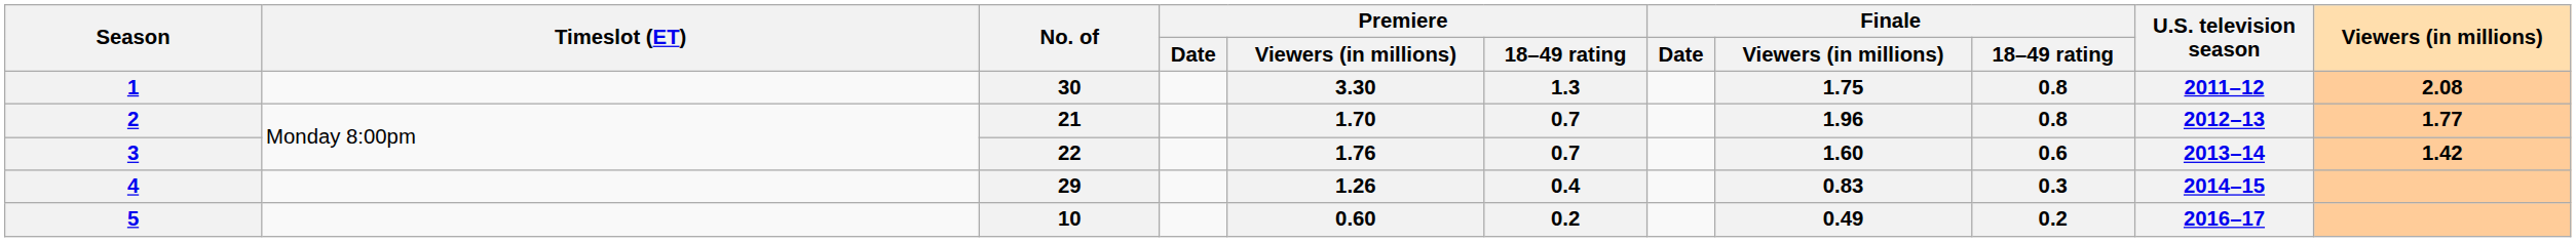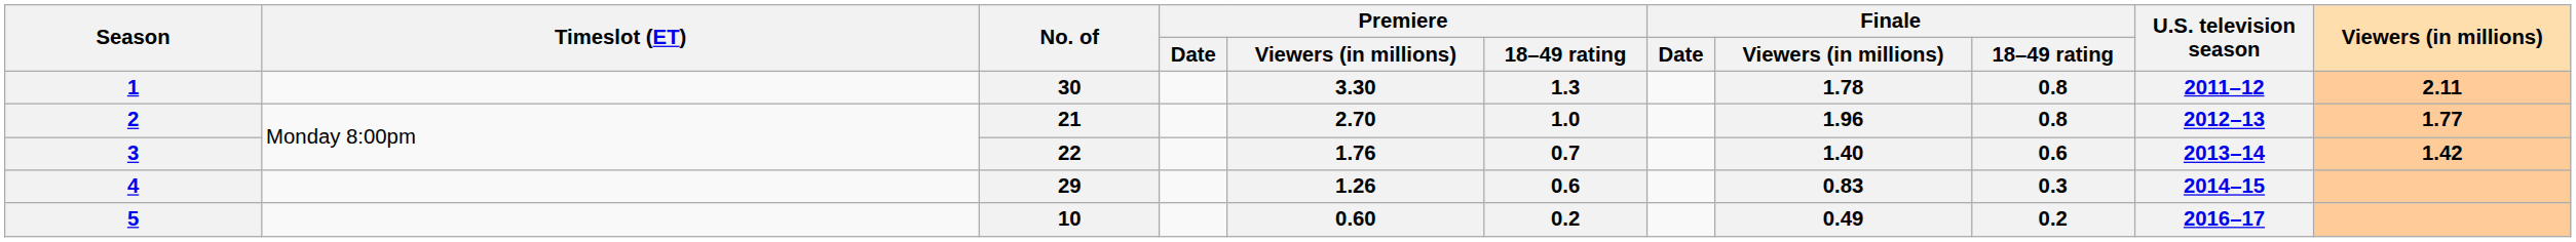1 | Finale / Viewers (in millions): 1.75 -> 1.78
1 | Viewers (in millions): 2.08 -> 2.11
2 | Premiere / Viewers (in millions): 1.70 -> 2.70
2 | Premiere / 18–49 rating: 0.7 -> 1.0
3 | Finale / Viewers (in millions): 1.60 -> 1.40
4 | Premiere / 18–49 rating: 0.4 -> 0.6
